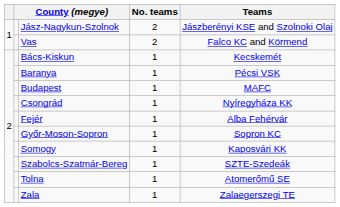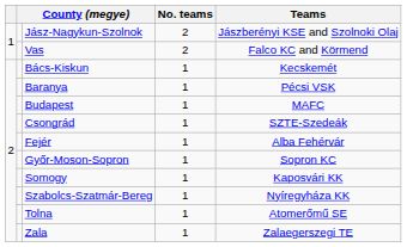Csongrád | Teams: Nyíregyháza KK -> SZTE-Szedeák
Szabolcs-Szatmár-Bereg | Teams: SZTE-Szedeák -> Nyíregyháza KK
